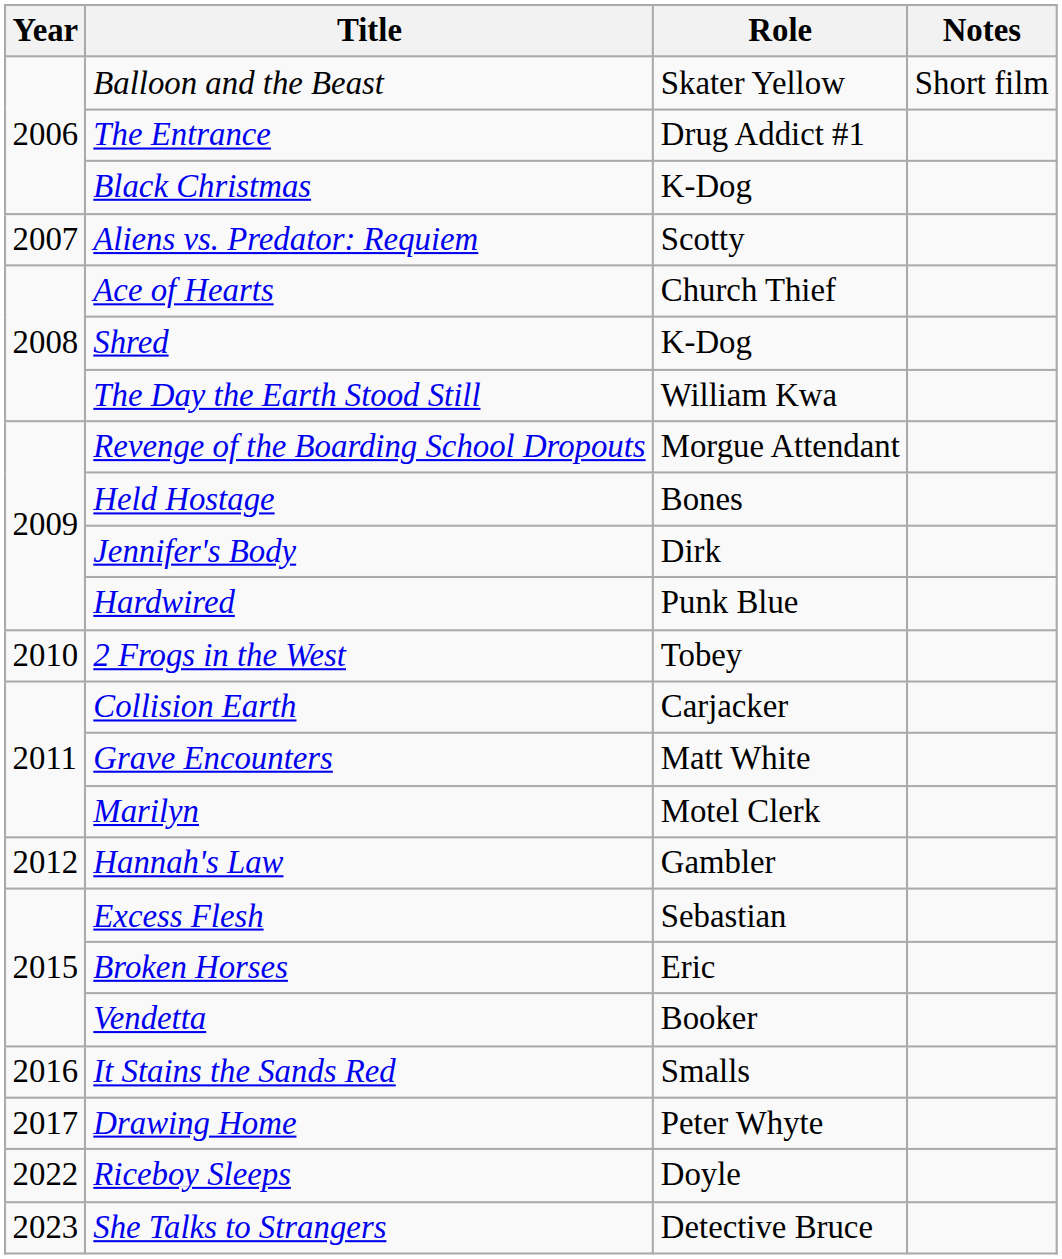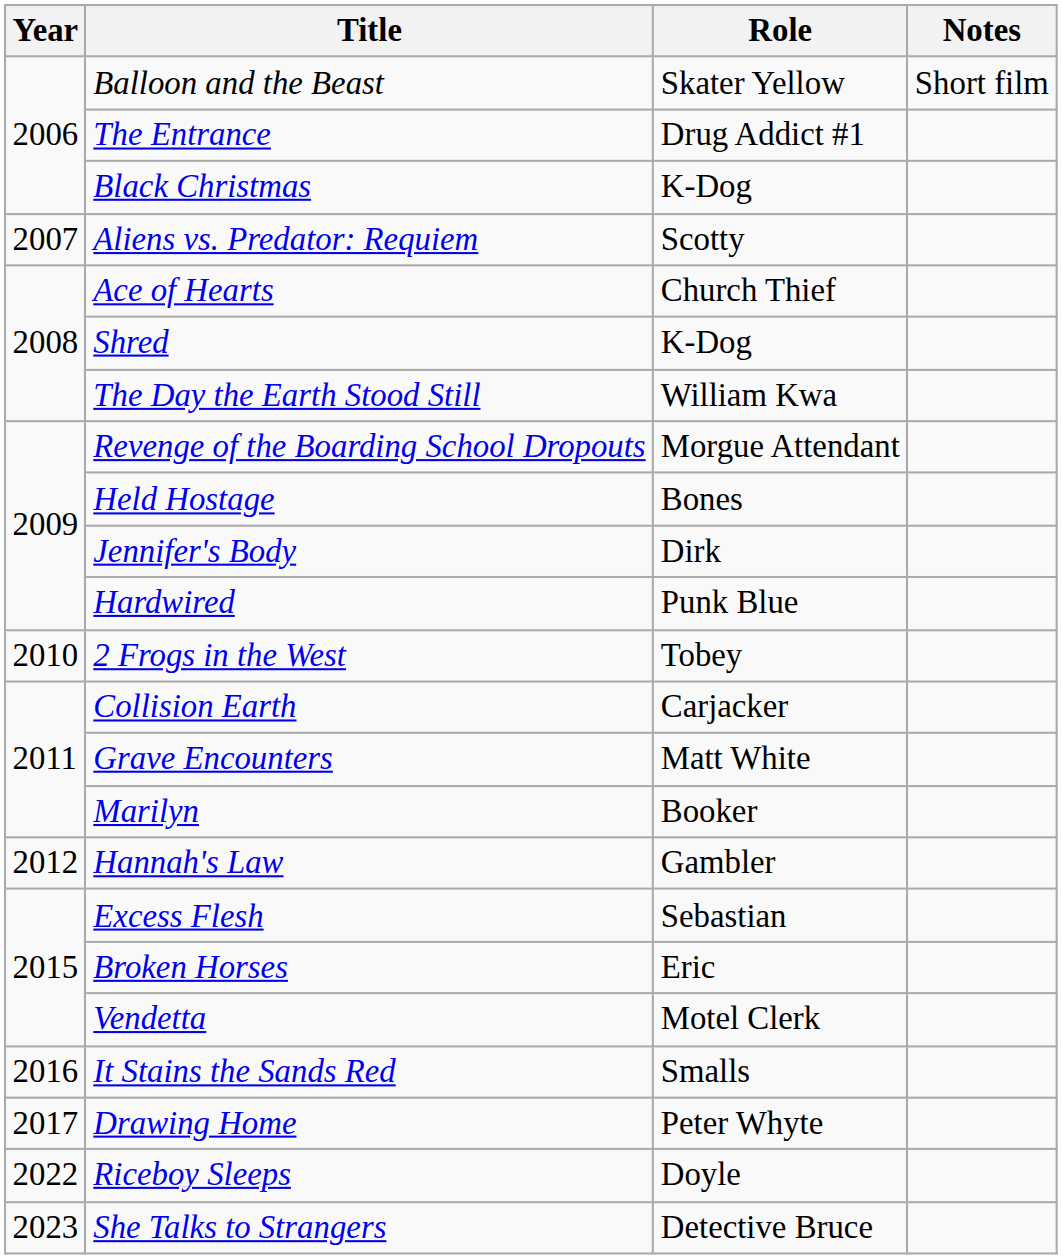Marilyn | Role: Motel Clerk -> Booker
Vendetta | Role: Booker -> Motel Clerk
